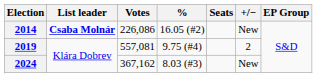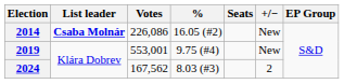2019 | Votes: 557,081 -> 553,001
2019 | +/−: 2 -> New
2024 | Votes: 367,162 -> 167,562
2024 | +/−: New -> 2
